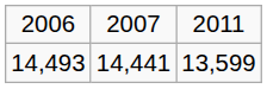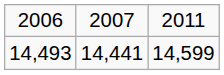14,493 | column 3: 13,599 -> 14,599
